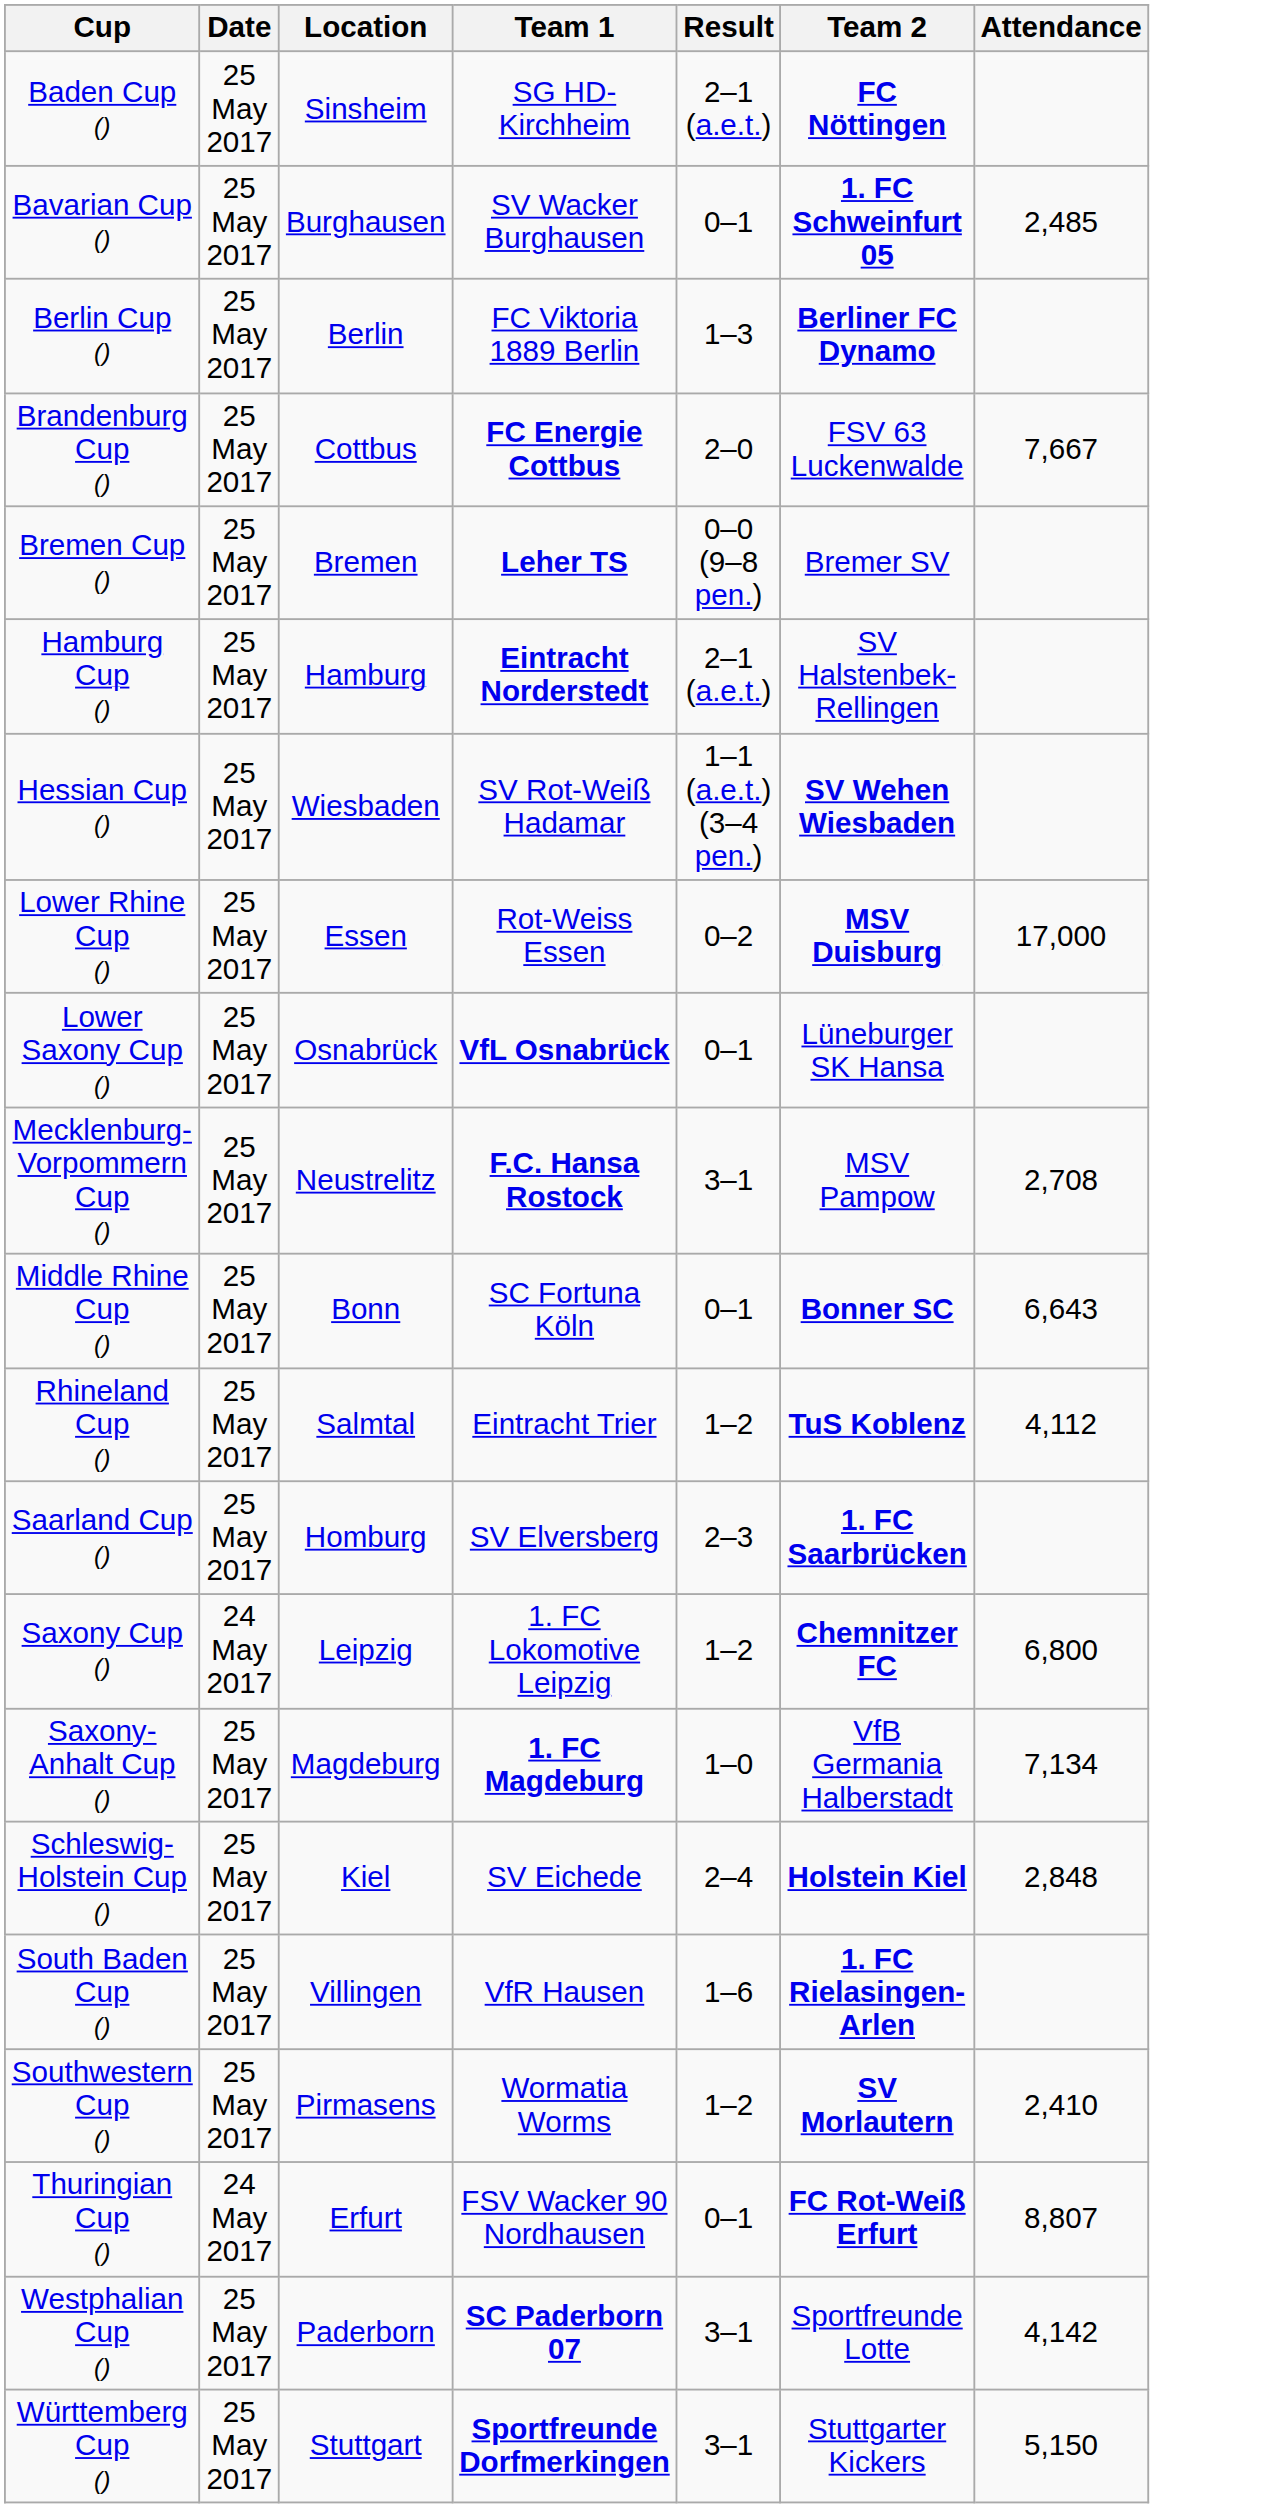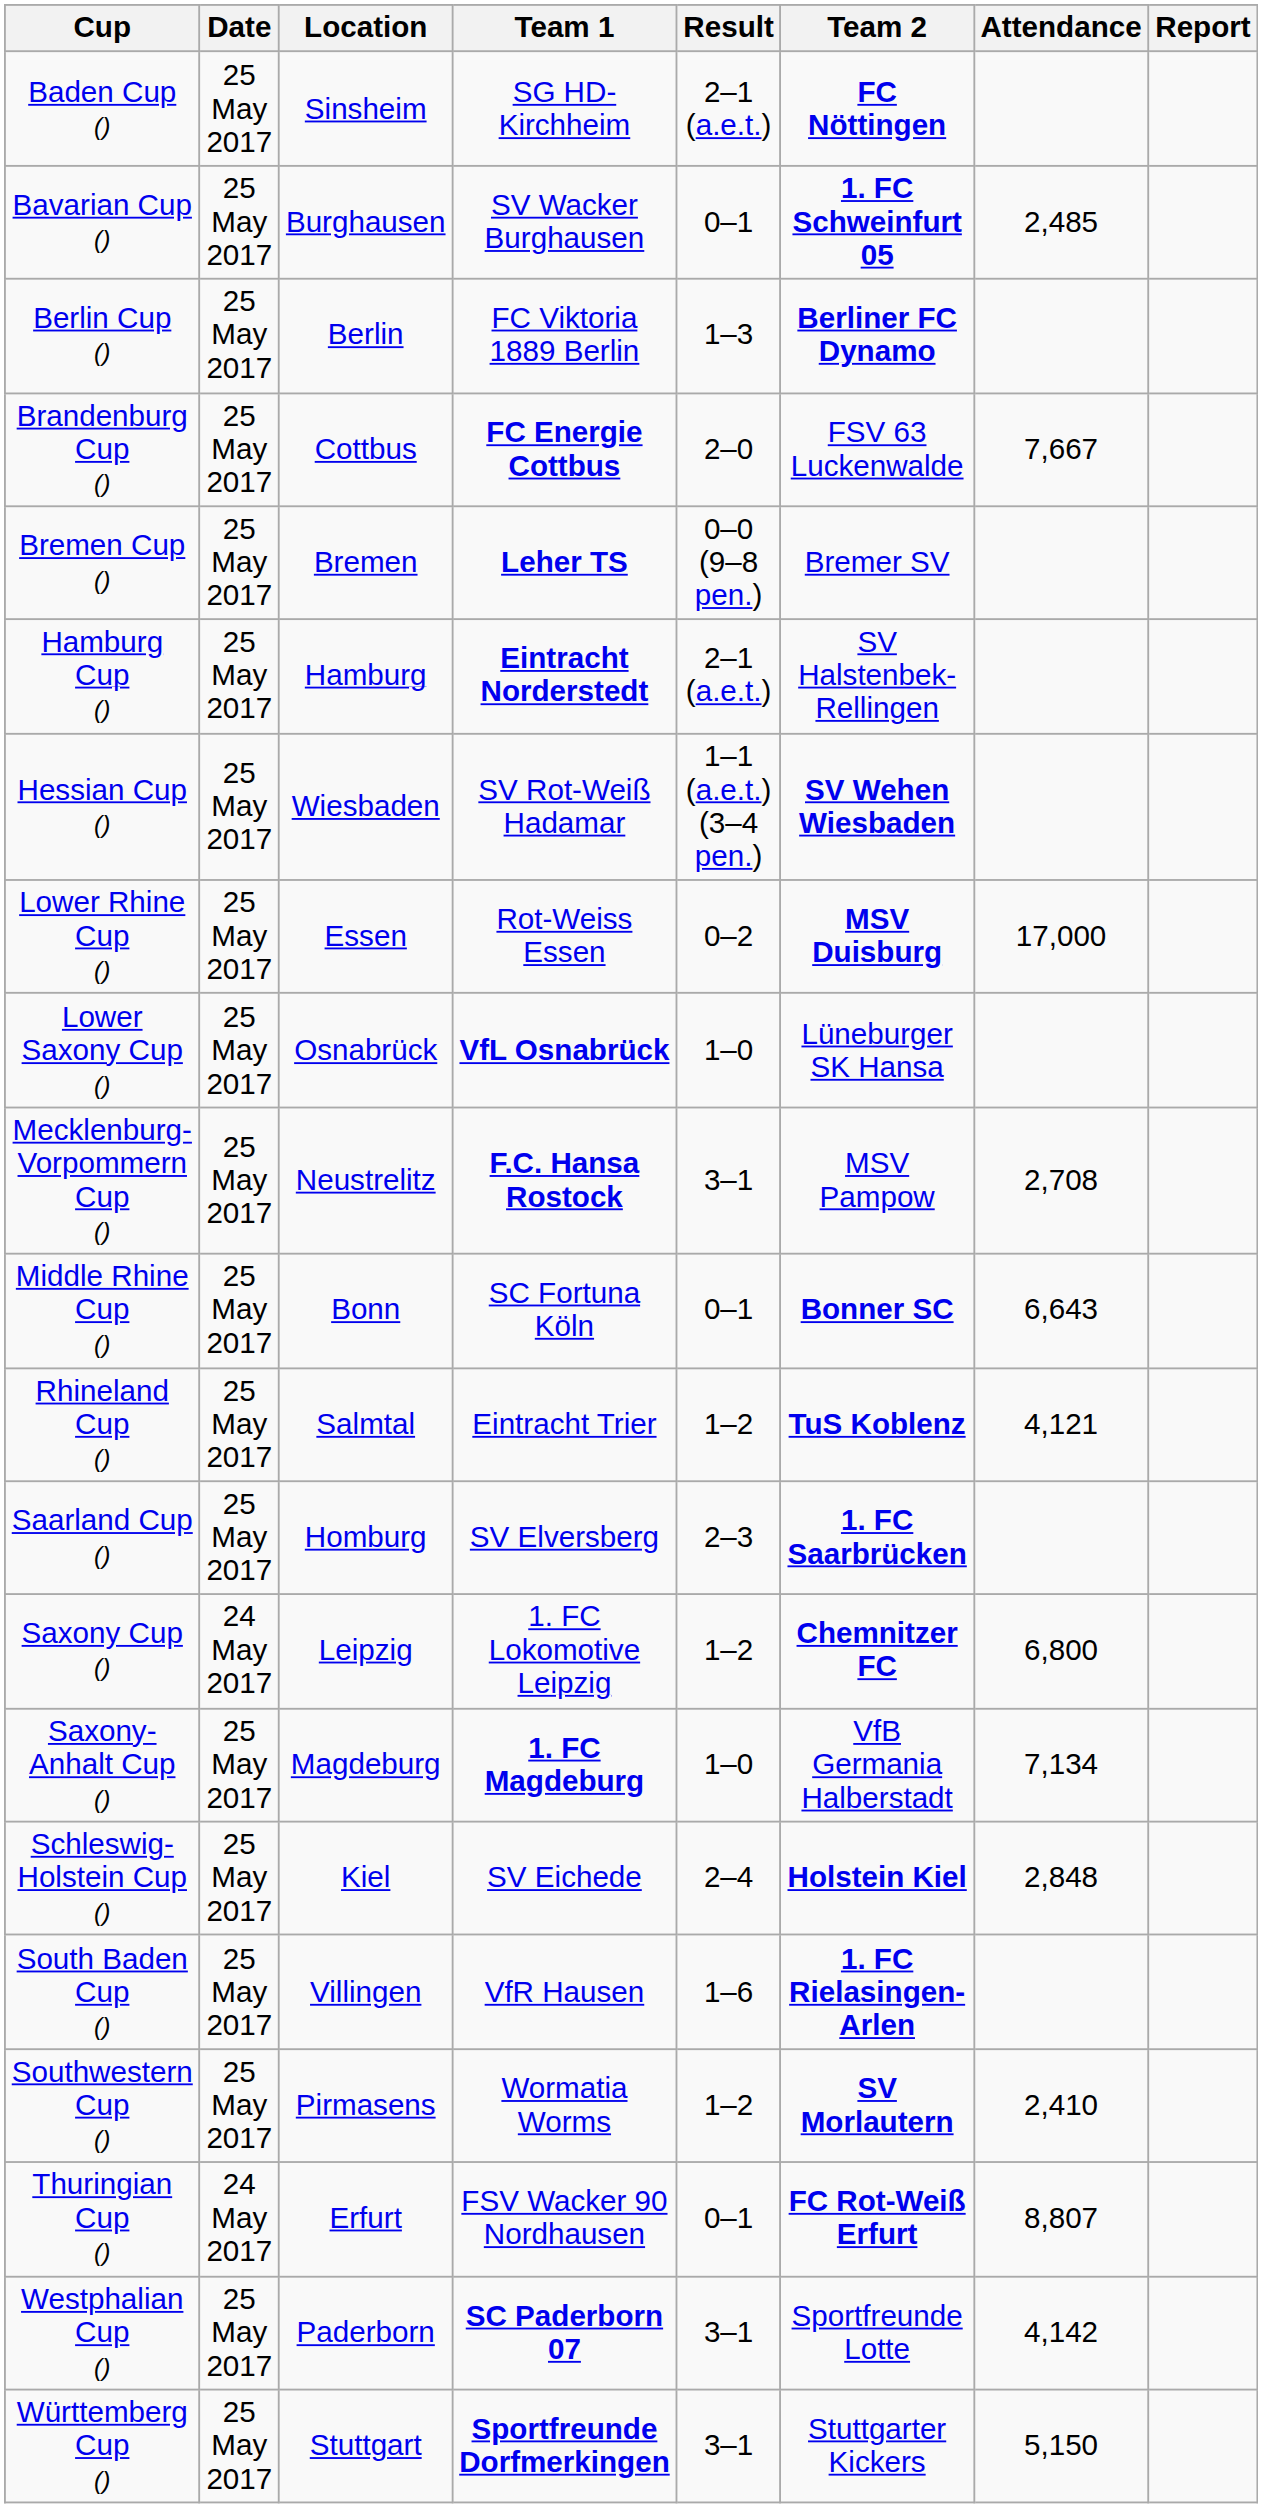+ column: Report
Lower Saxony Cup () | Result: 0–1 -> 1–0
Rhineland Cup () | Attendance: 4,112 -> 4,121
